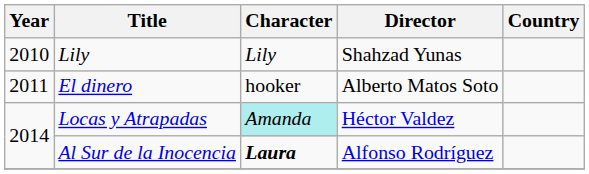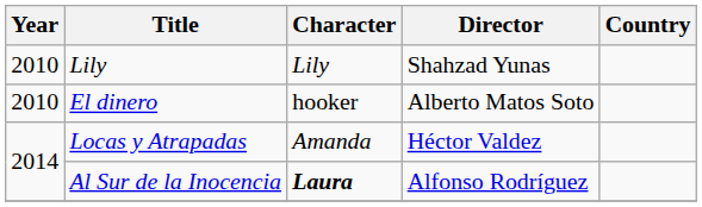El dinero | Year: 2011 -> 2010
Locas y Atrapadas | Character: paleturquoise background -> no background
